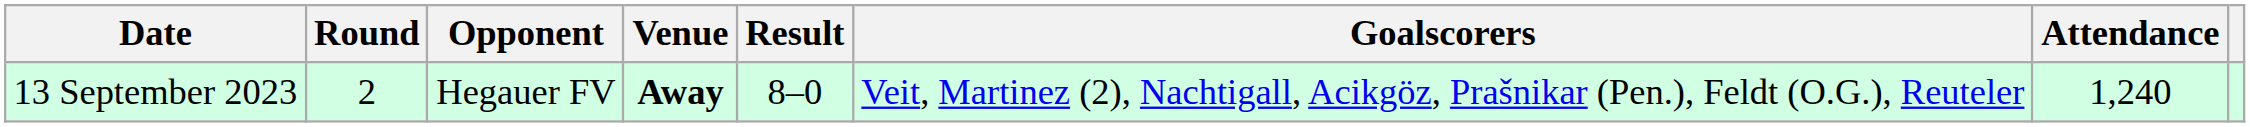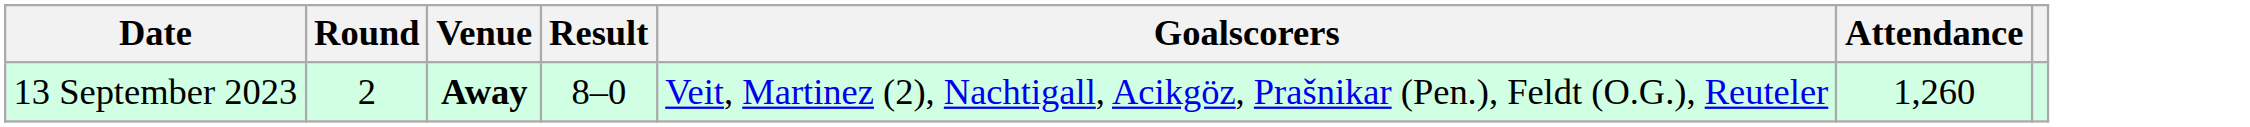- column: Opponent | Hegauer FV
13 September 2023 | Attendance: 1,240 -> 1,260
